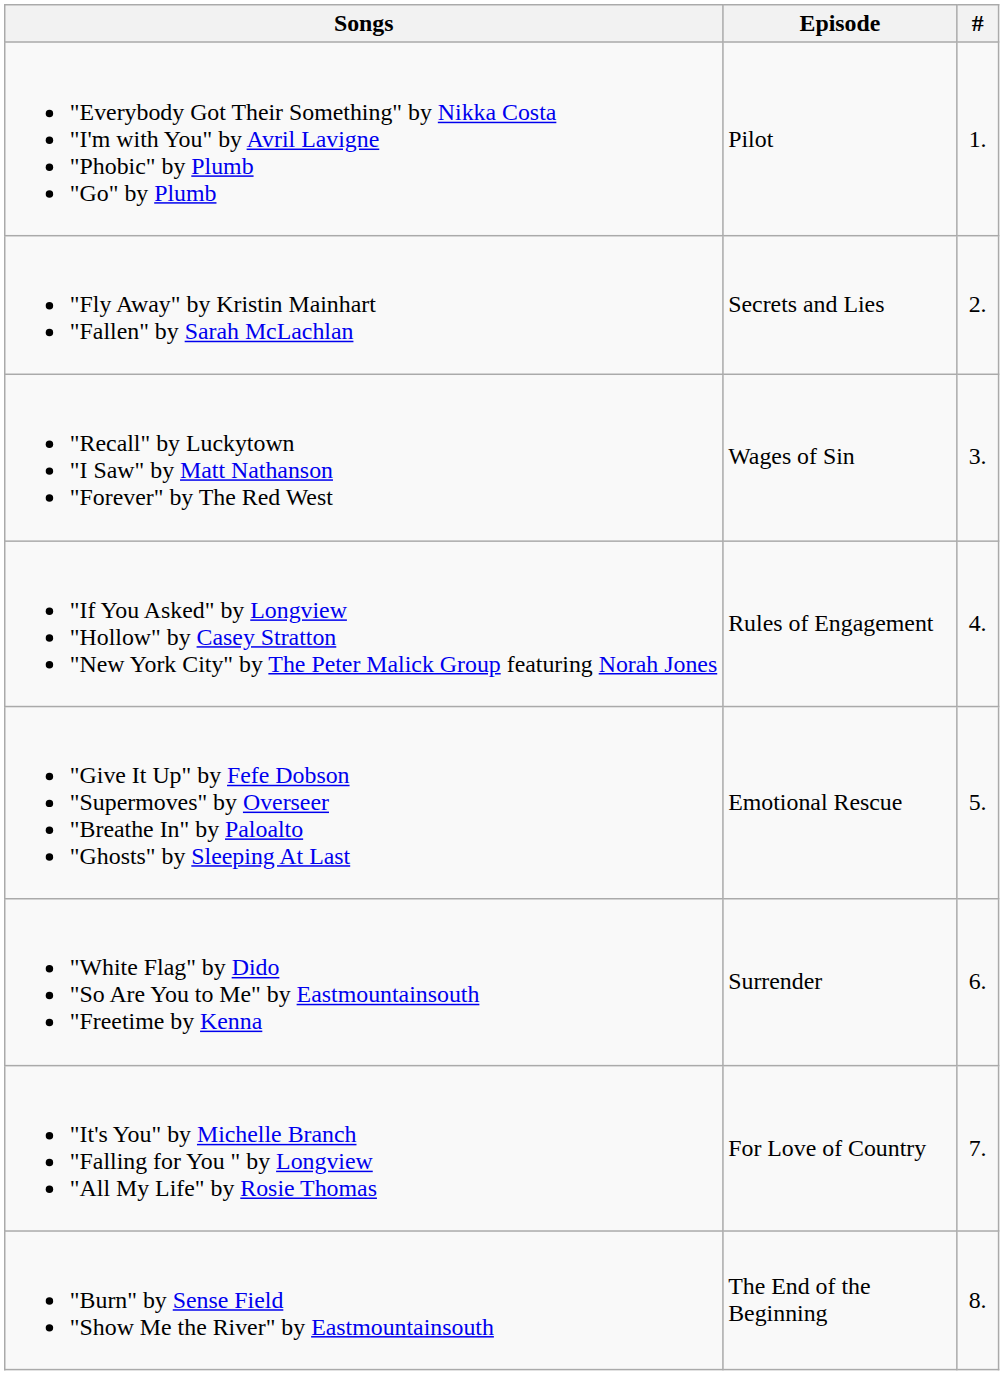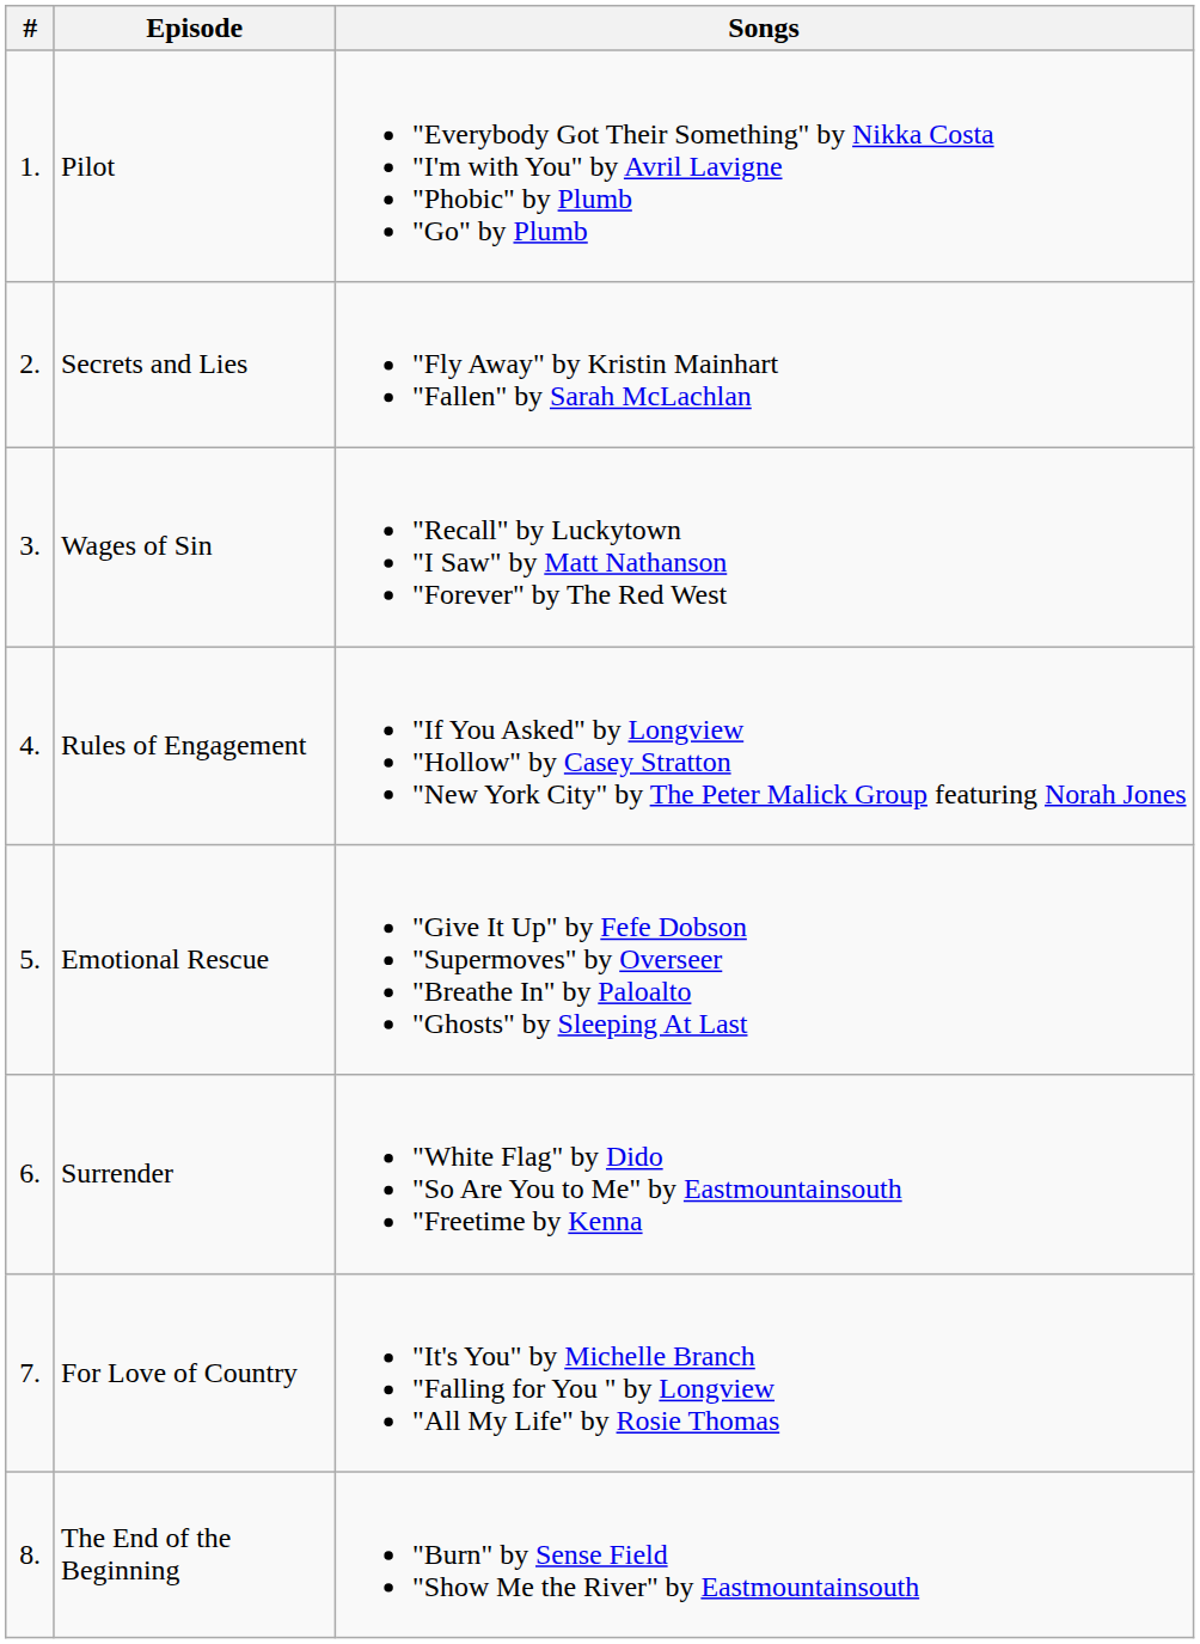columns swapped: # <-> Songs
